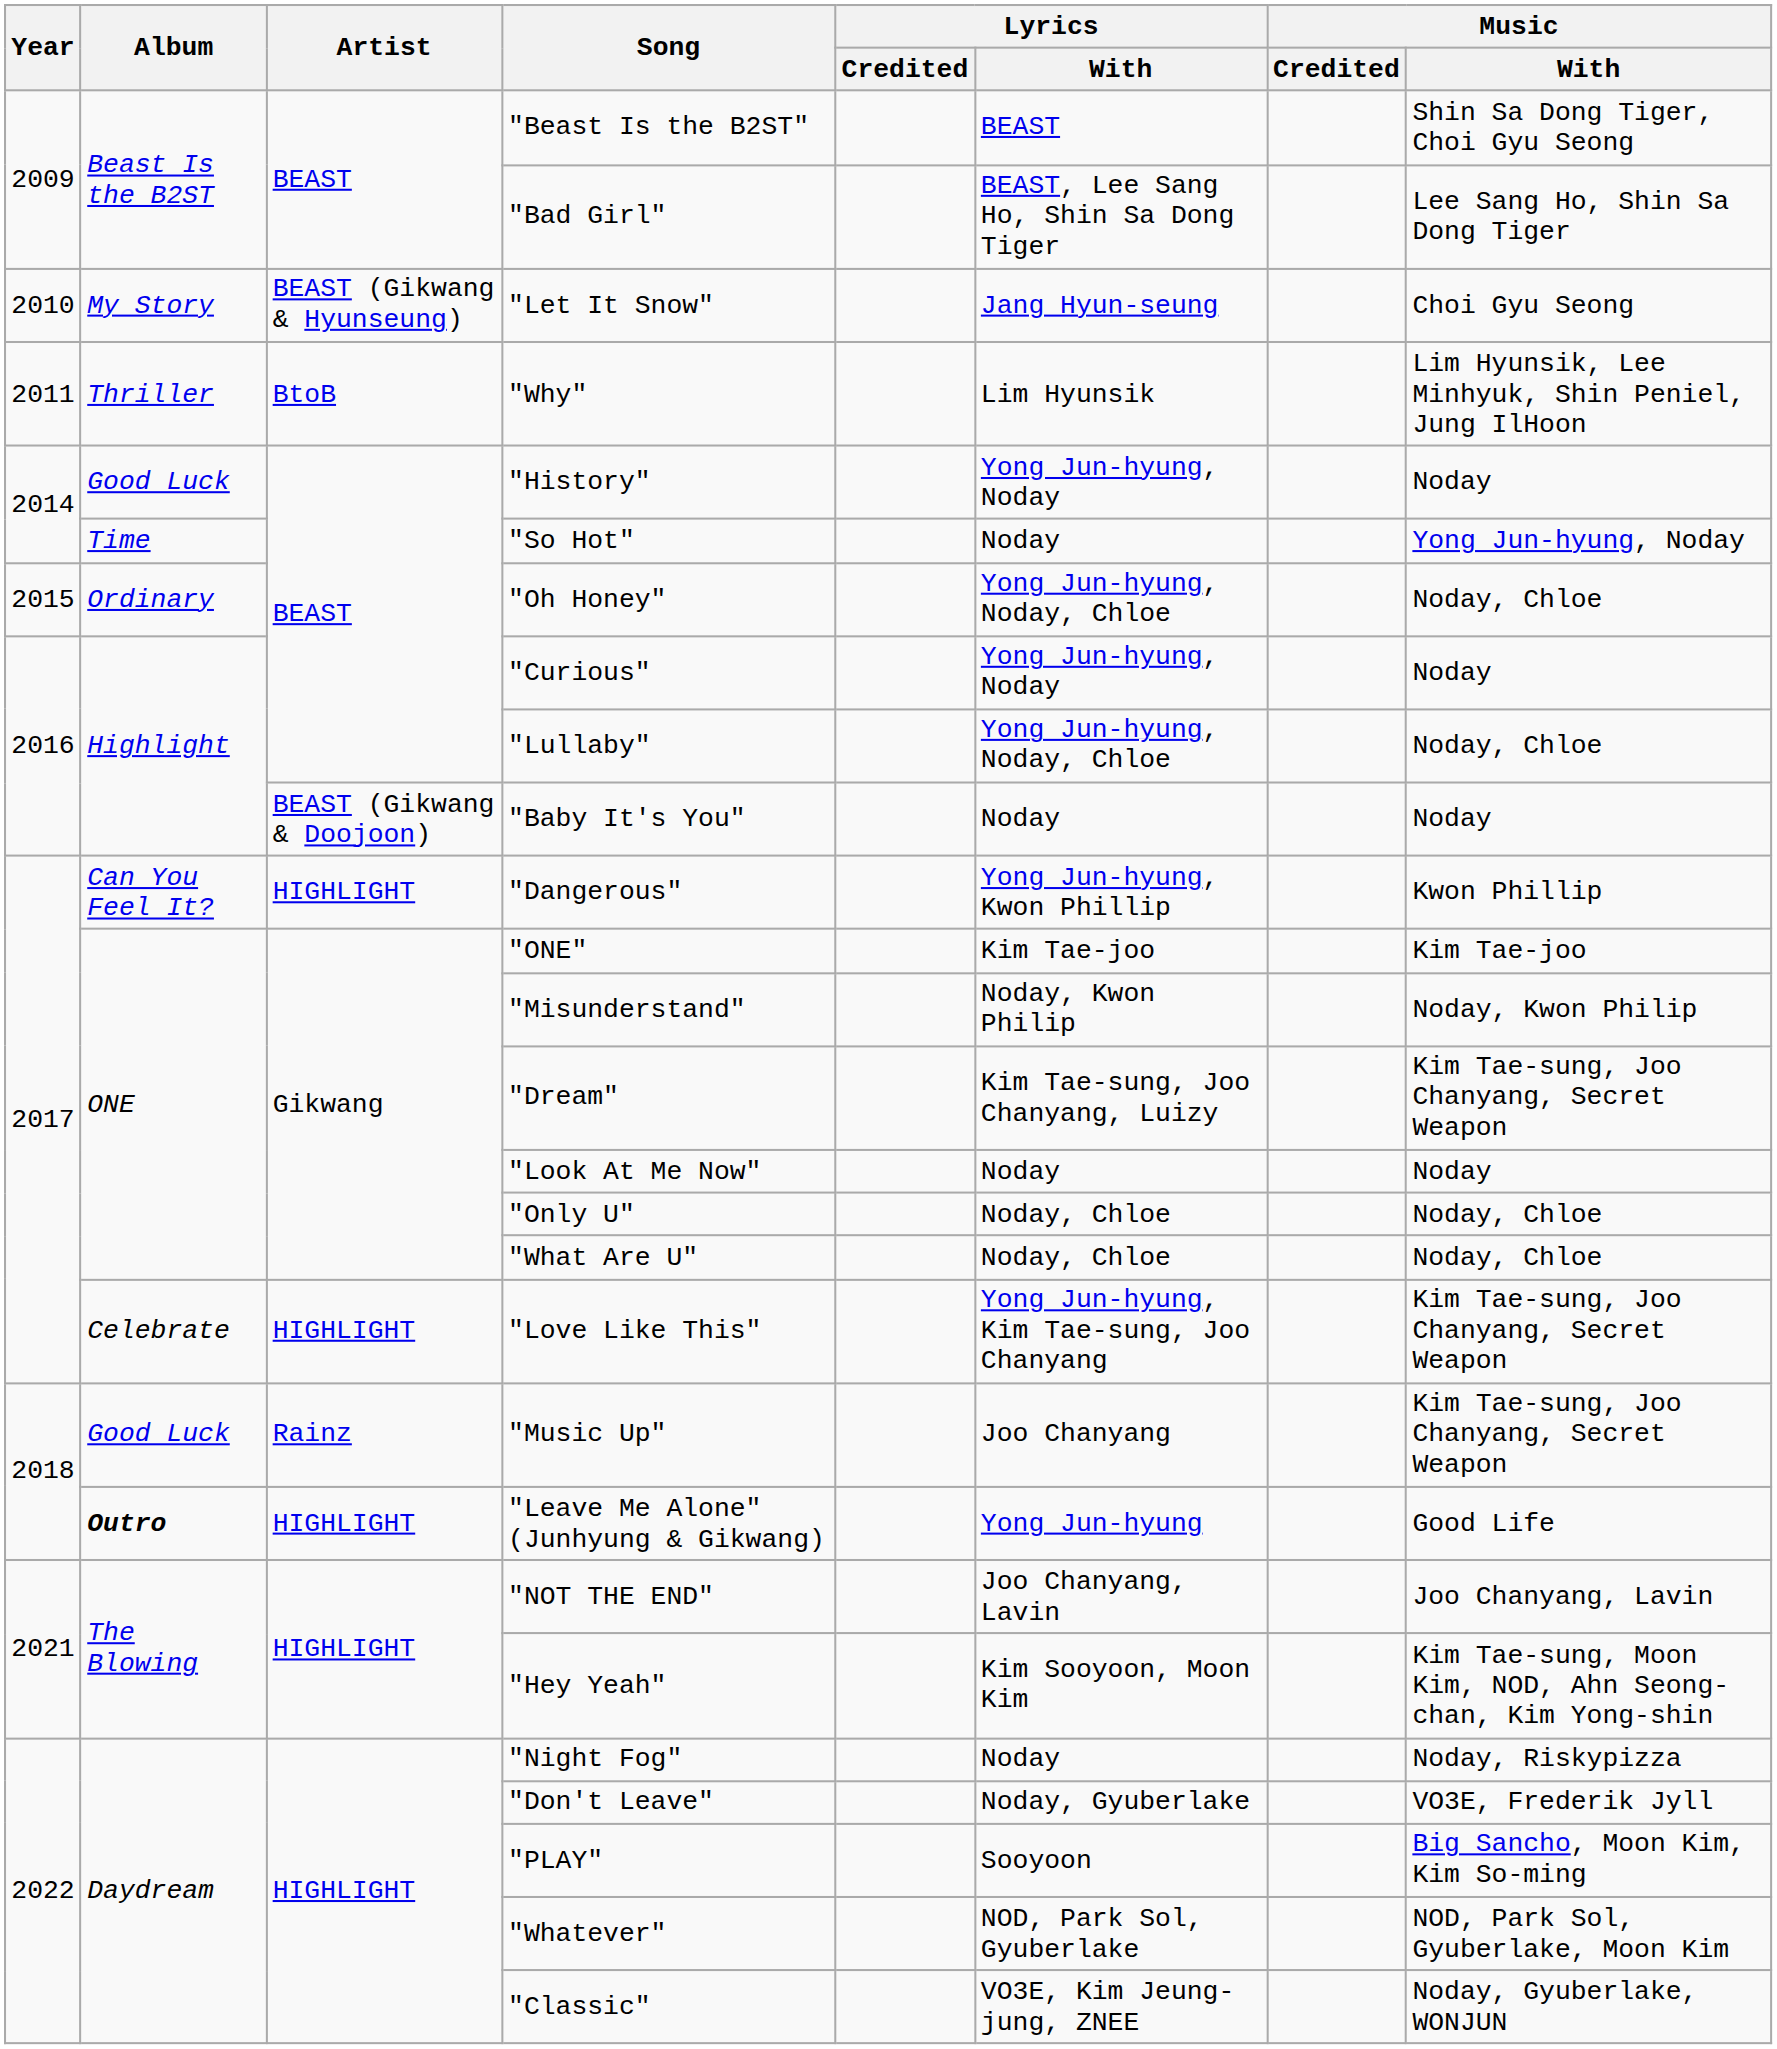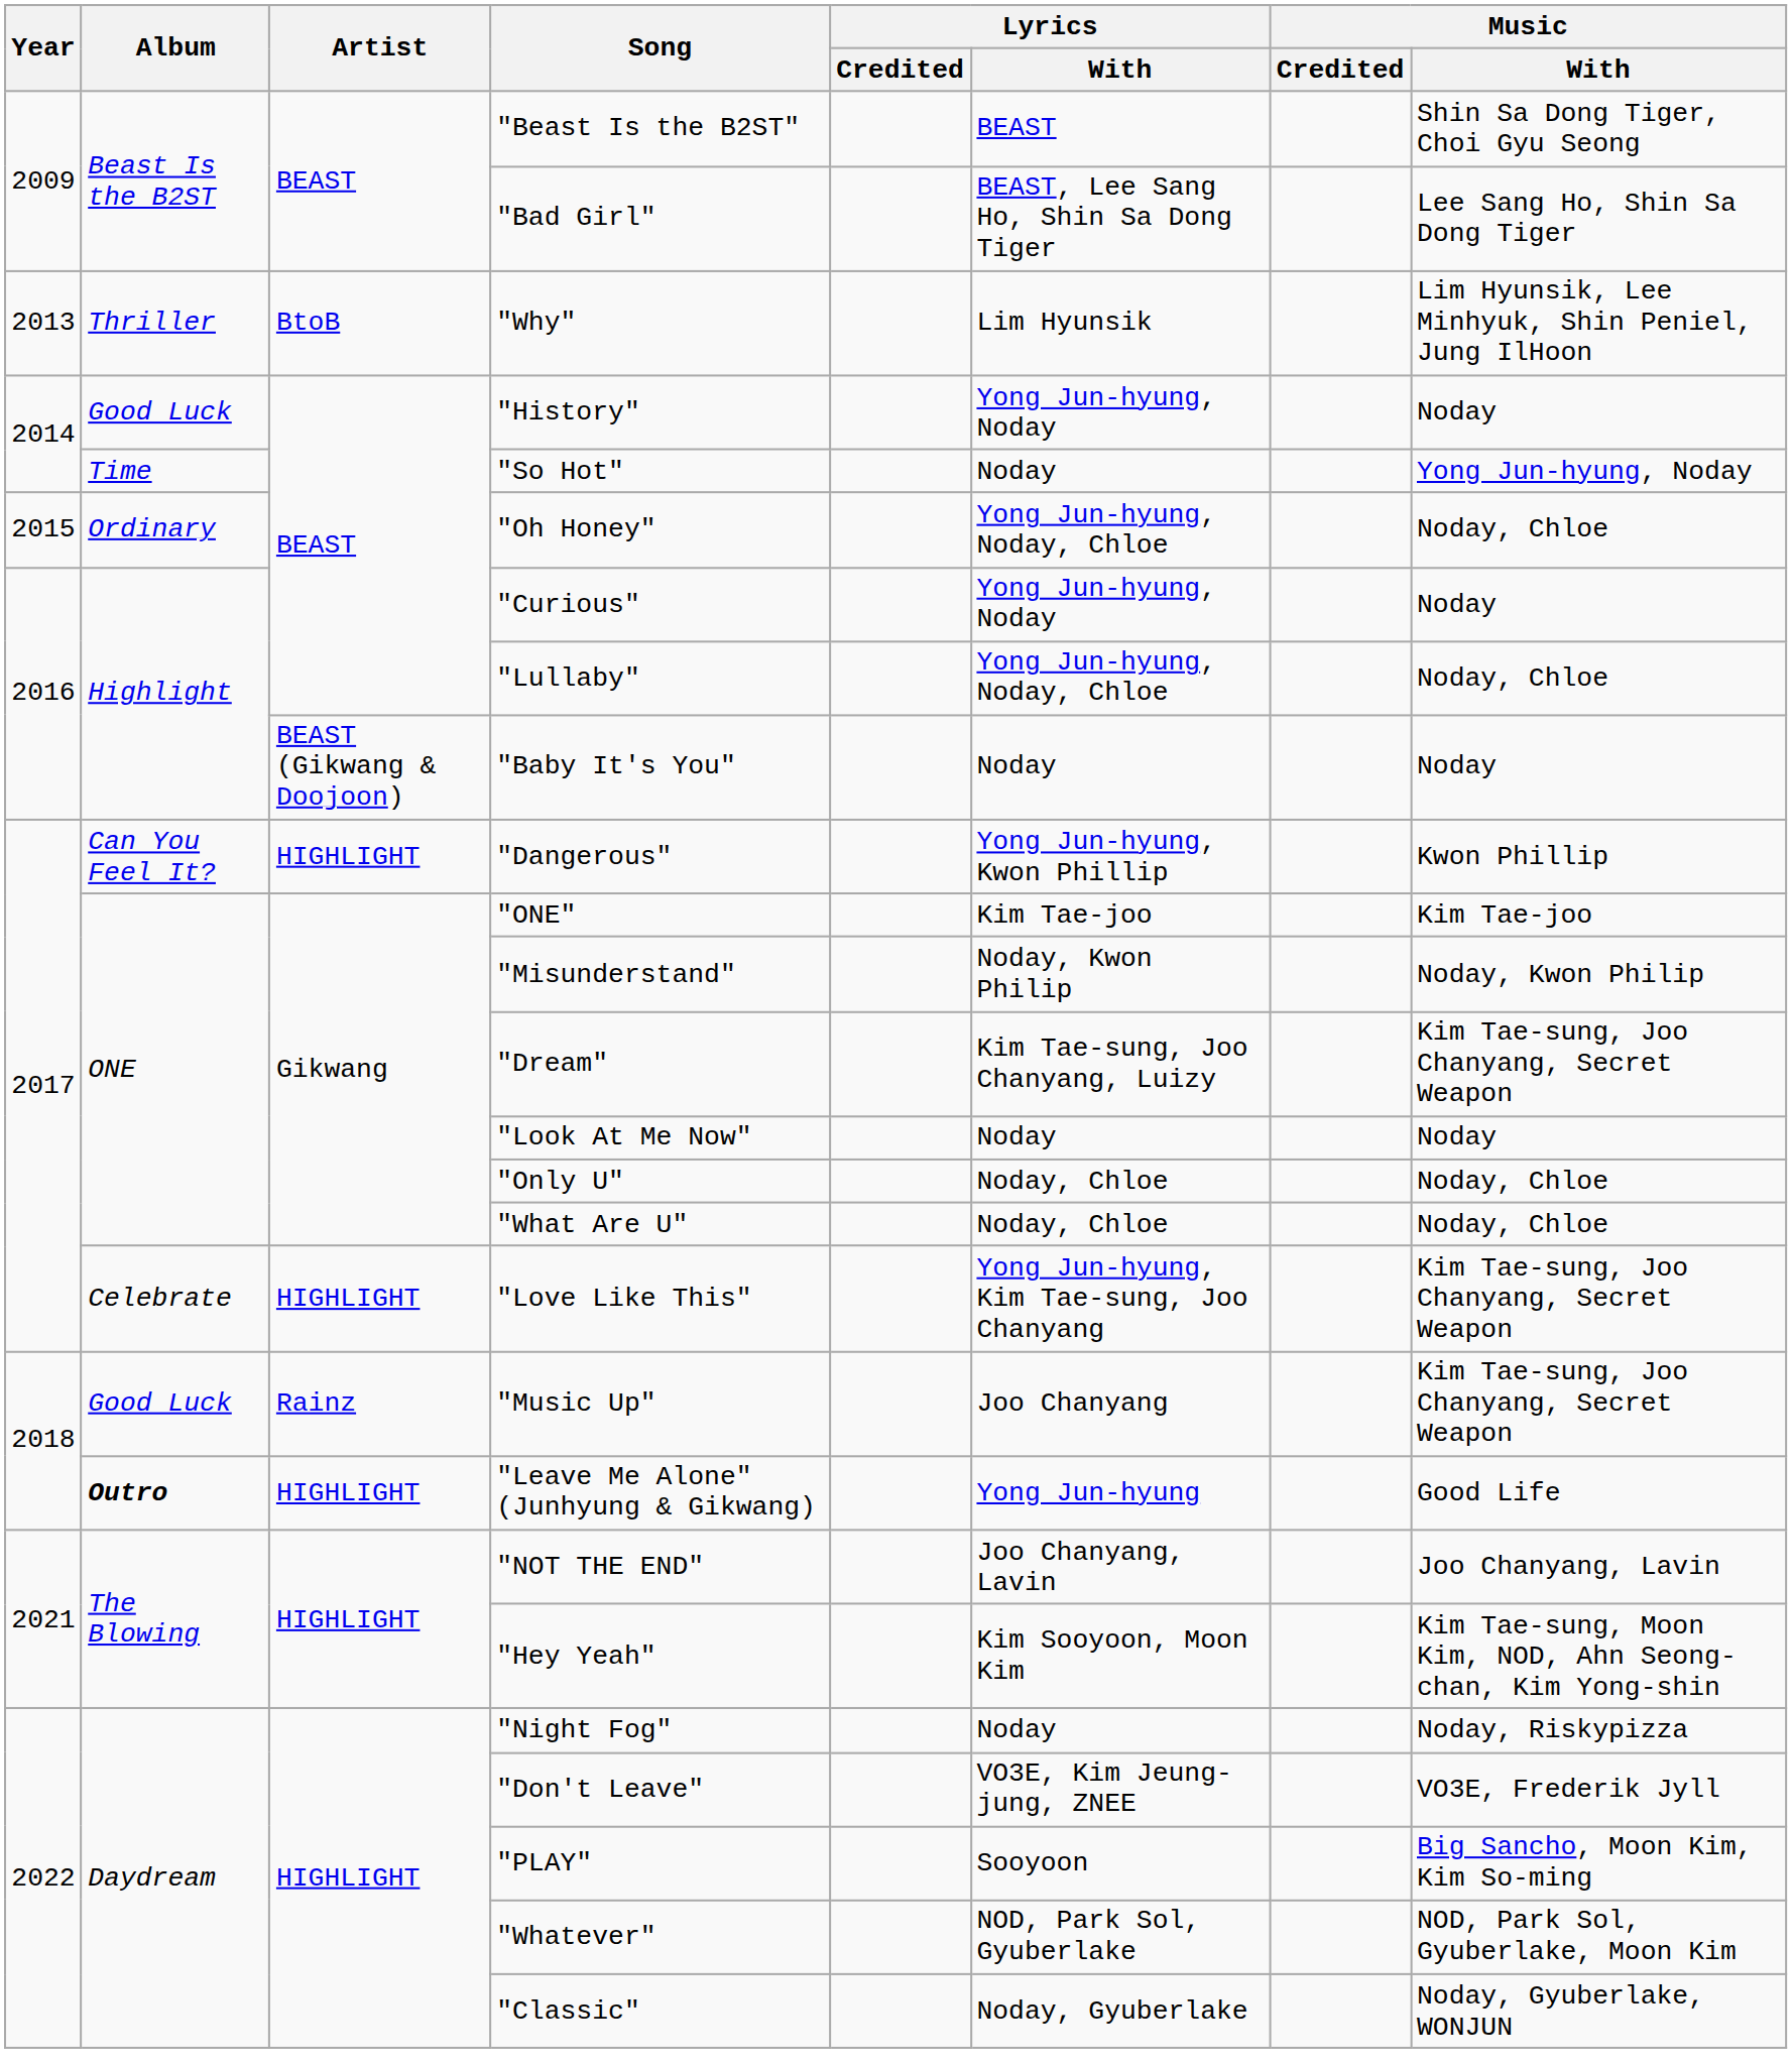- row: 2010 | My Story | BEAST (Gikwang & Hyunseung) | "Let It Snow" | Jang Hyun-seung | Choi Gyu Seong
"Why" | Year: 2011 -> 2013
"Don't Leave" | Lyrics / With: Noday, Gyuberlake -> VO3E, Kim Jeung-jung, ZNEE
"Classic" | Lyrics / With: VO3E, Kim Jeung-jung, ZNEE -> Noday, Gyuberlake
